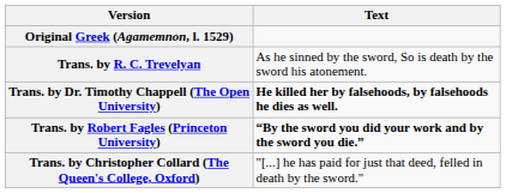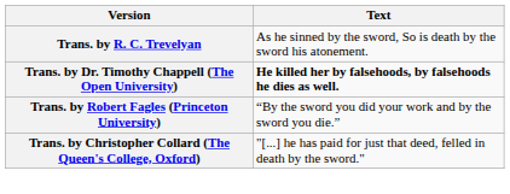- row: Original Greek (Agamemnon, l. 1529)
Trans. by Robert Fagles (Princeton University) | Text: bold -> normal
